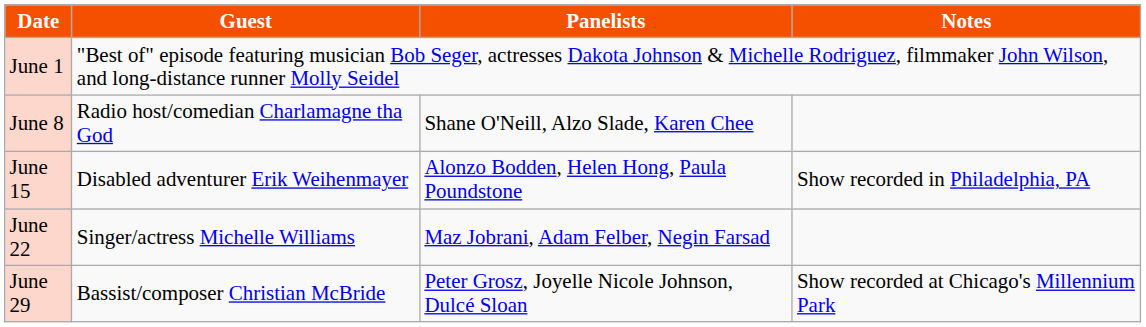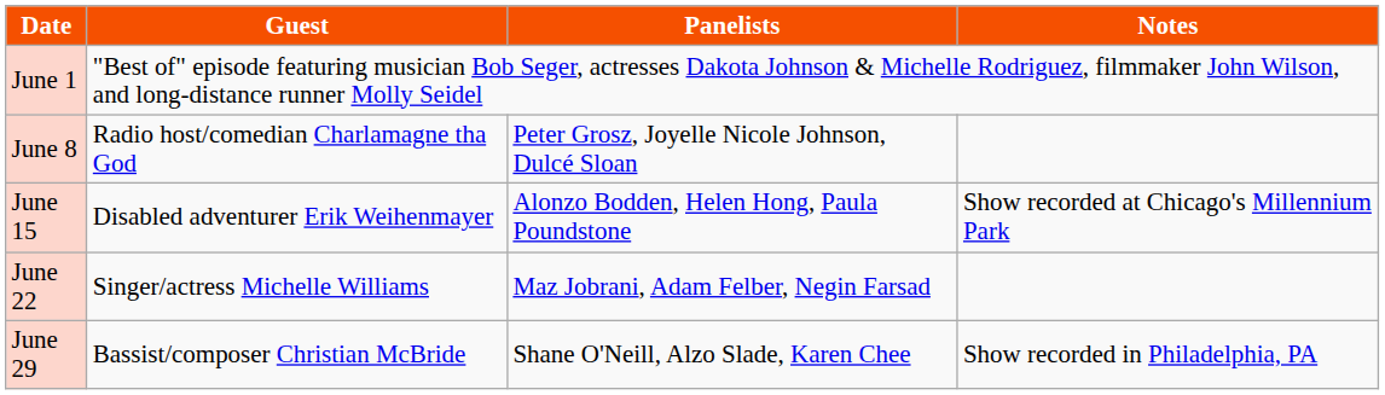June 8 | Panelists: Shane O'Neill, Alzo Slade, Karen Chee -> Peter Grosz, Joyelle Nicole Johnson, Dulcé Sloan
June 15 | Notes: Show recorded in Philadelphia, PA -> Show recorded at Chicago's Millennium Park
June 29 | Panelists: Peter Grosz, Joyelle Nicole Johnson, Dulcé Sloan -> Shane O'Neill, Alzo Slade, Karen Chee
June 29 | Notes: Show recorded at Chicago's Millennium Park -> Show recorded in Philadelphia, PA
